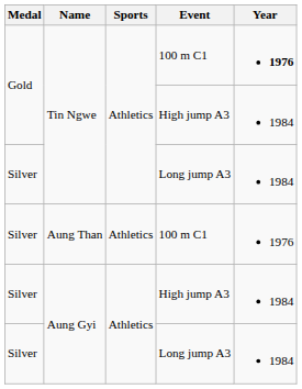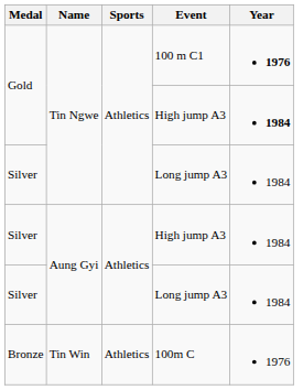Tin Ngwe / High jump A3 | Year: normal -> bold
- row: Silver | Aung Than | Athletics | 100 m C1 | 1976
+ row: Bronze | Tin Win | Athletics | 100m C | 1976
